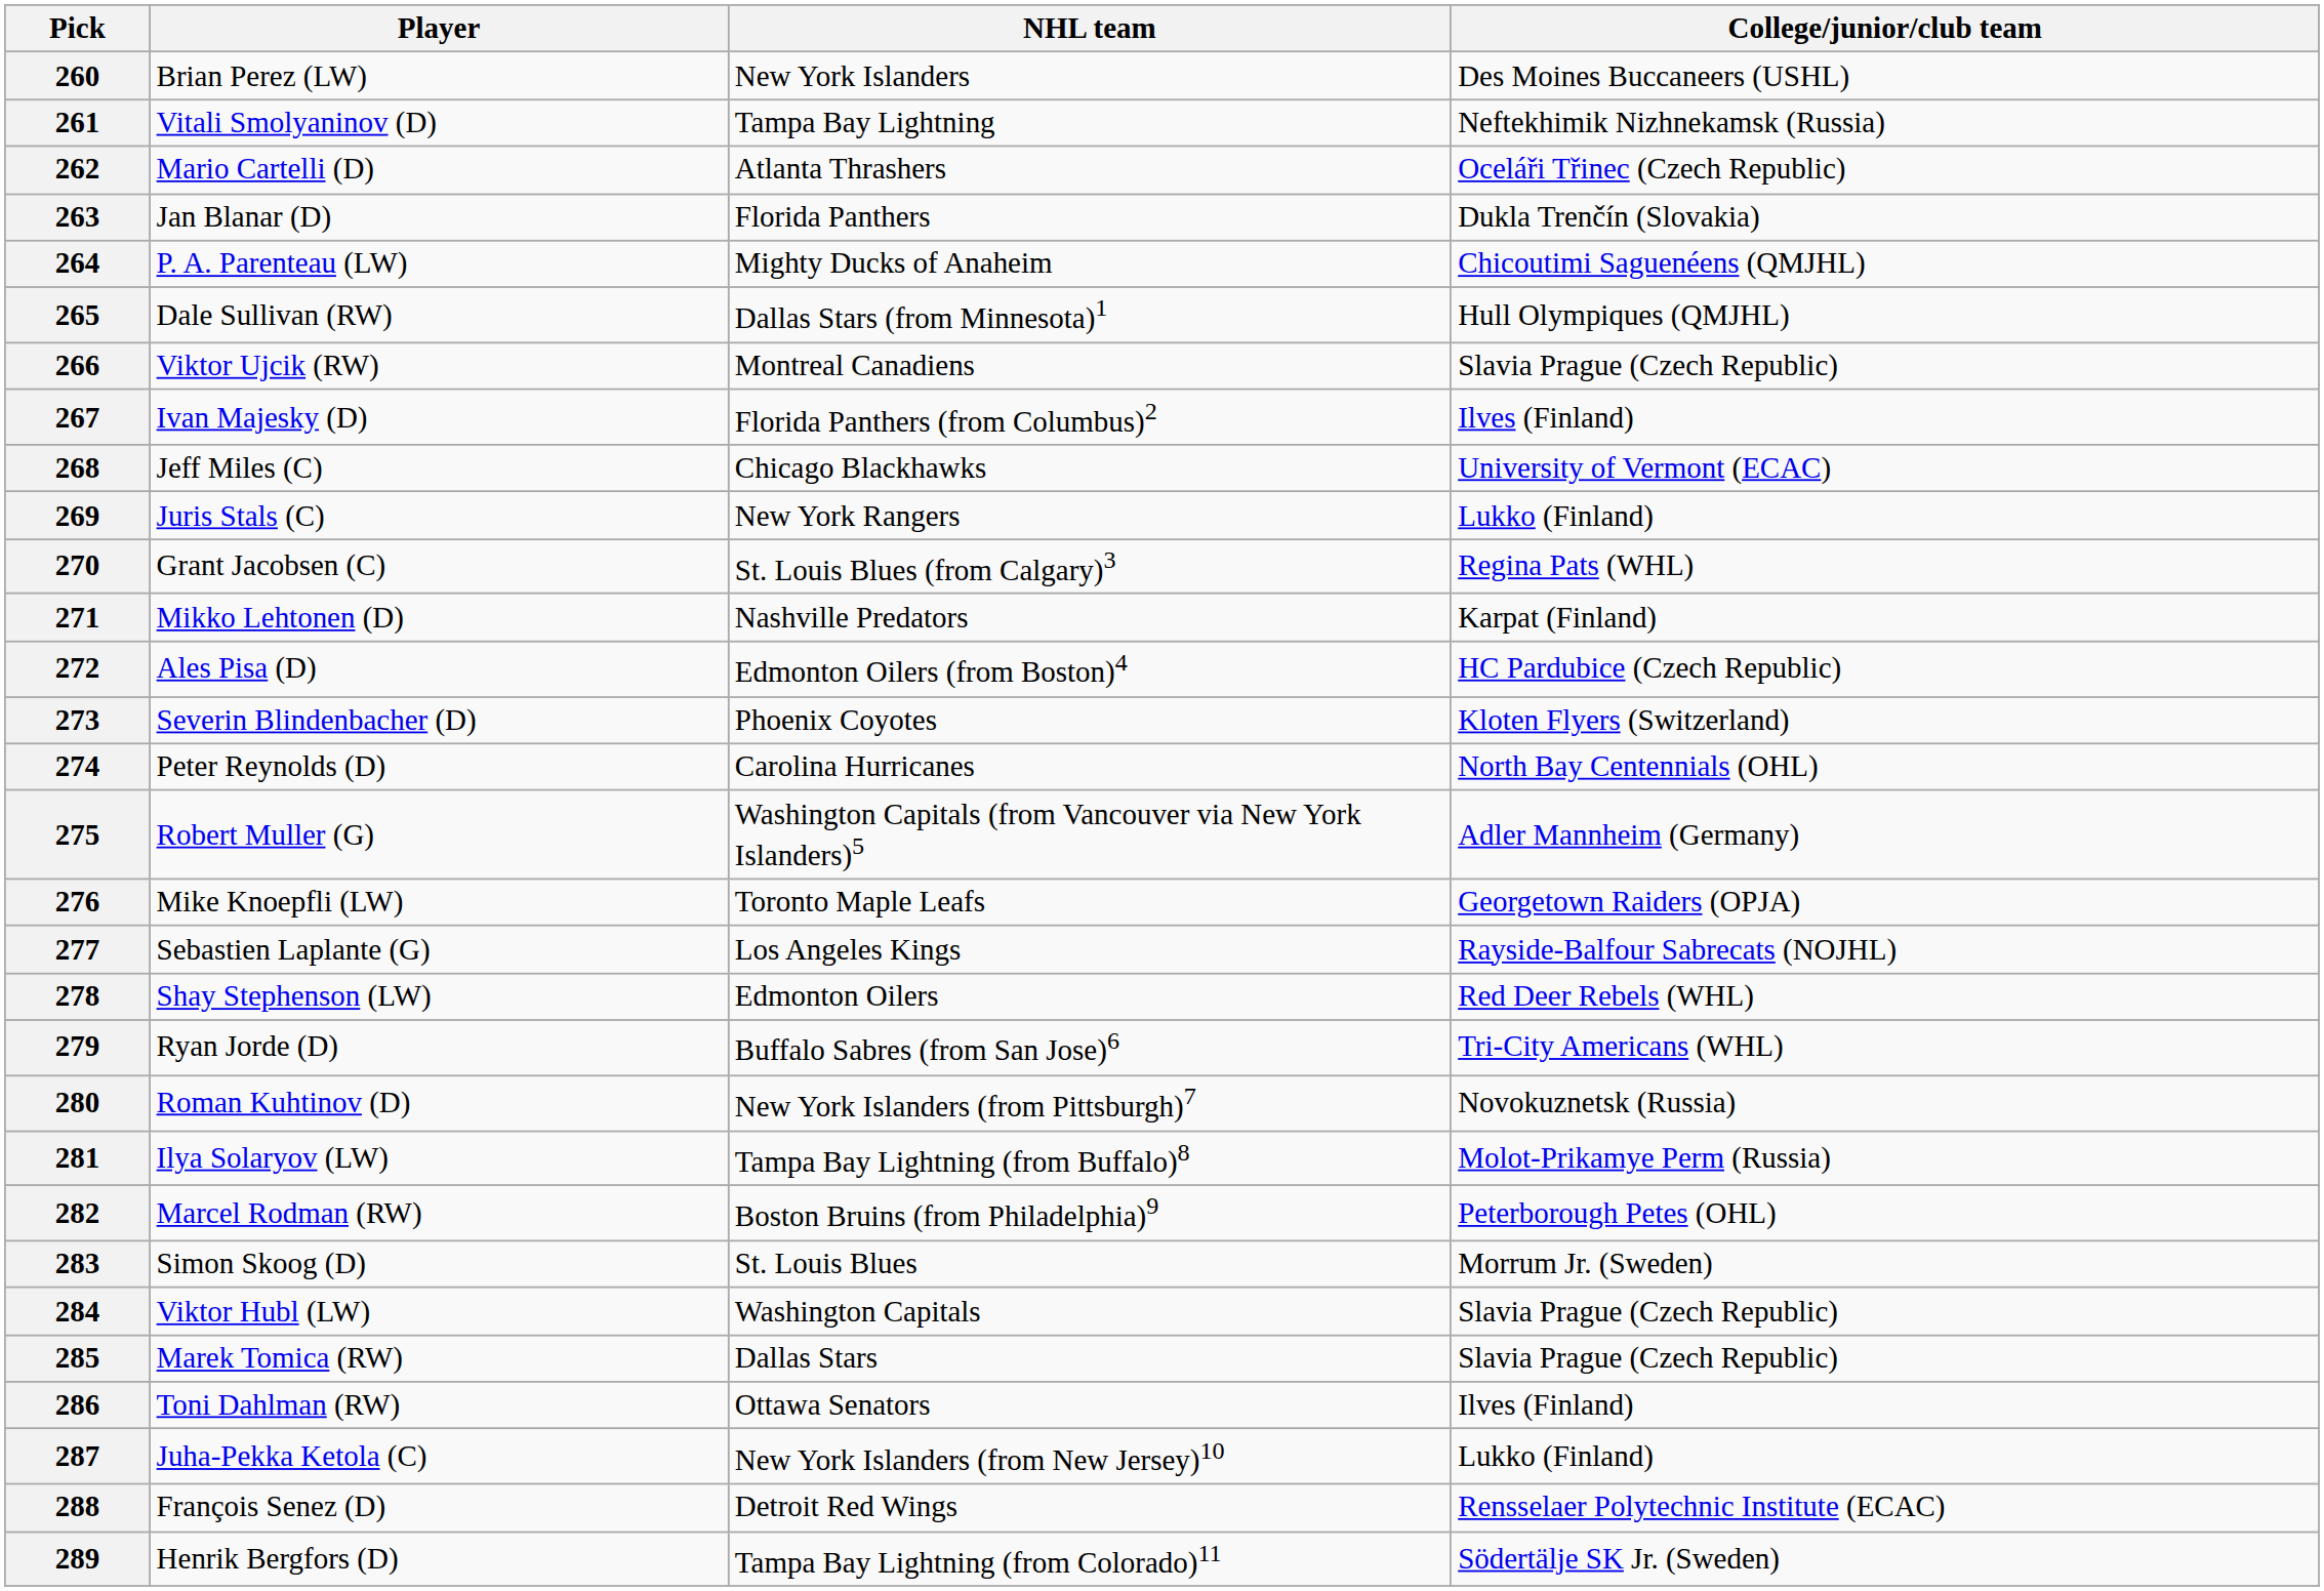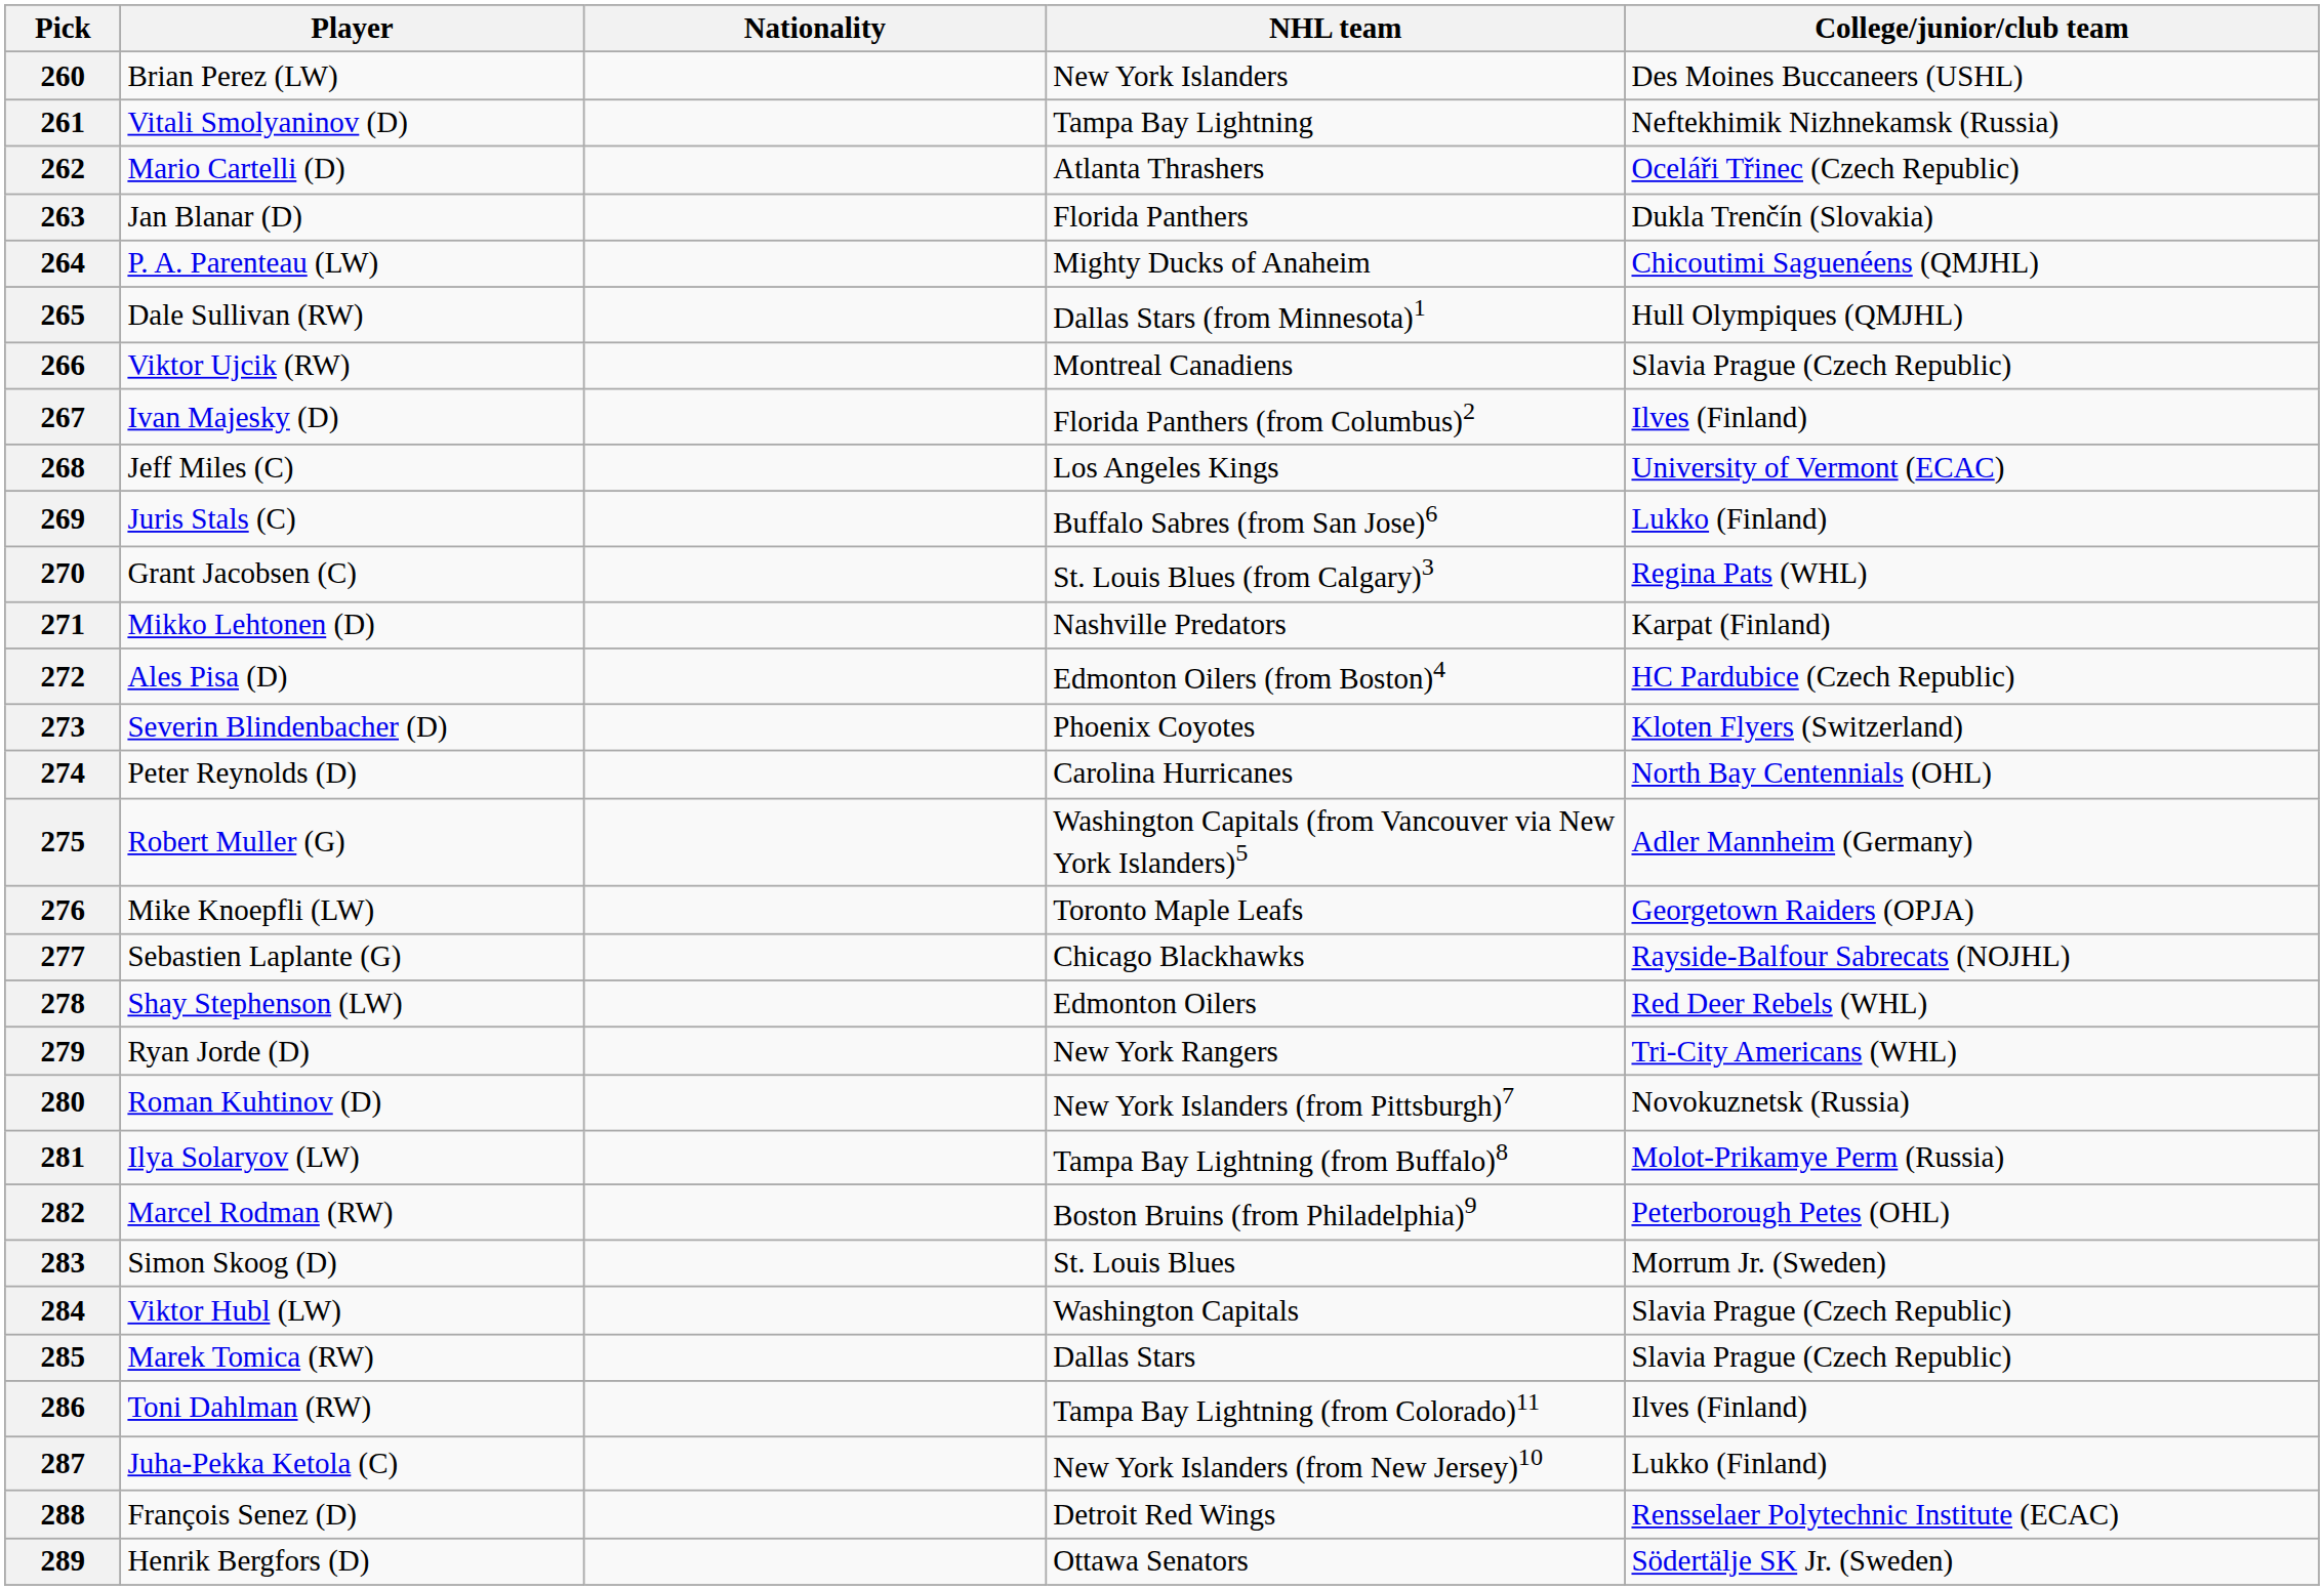+ column: Nationality
268 | NHL team: Chicago Blackhawks -> Los Angeles Kings
269 | NHL team: New York Rangers -> Buffalo Sabres (from San Jose)6
277 | NHL team: Los Angeles Kings -> Chicago Blackhawks
279 | NHL team: Buffalo Sabres (from San Jose)6 -> New York Rangers
286 | NHL team: Ottawa Senators -> Tampa Bay Lightning (from Colorado)11
289 | NHL team: Tampa Bay Lightning (from Colorado)11 -> Ottawa Senators
